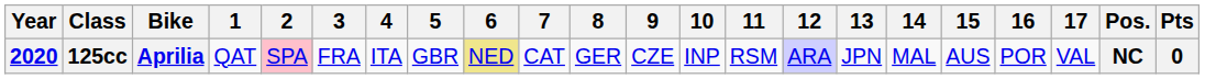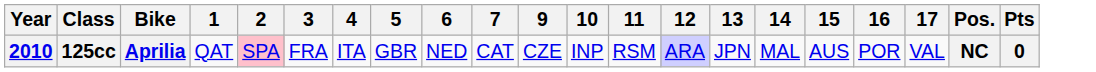- column: 8 | GER
125cc | Year: 2020 -> 2010
125cc | 6: khaki background -> no background
